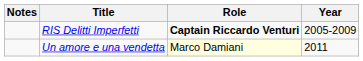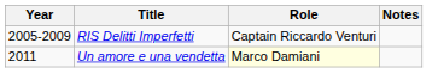columns swapped: Year <-> Notes
RIS Delitti Imperfetti | Role: bold -> normal
